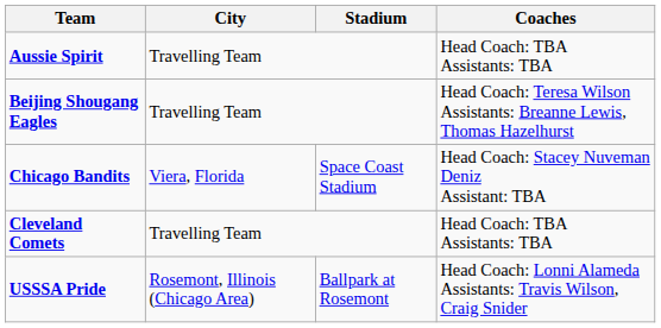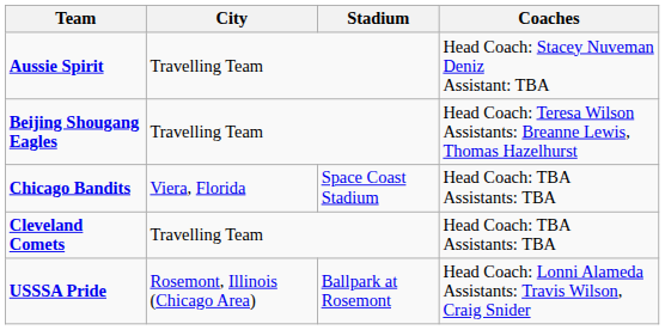Aussie Spirit | Coaches: Head Coach: TBA Assistants: TBA -> Head Coach: Stacey Nuveman Deniz Assistant: TBA
Chicago Bandits | Coaches: Head Coach: Stacey Nuveman Deniz Assistant: TBA -> Head Coach: TBA Assistants: TBA
